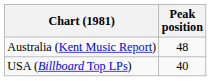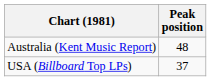USA (Billboard Top LPs) | Peak position: 40 -> 37
